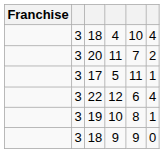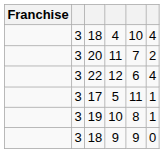rows swapped: 5 <-> 12
